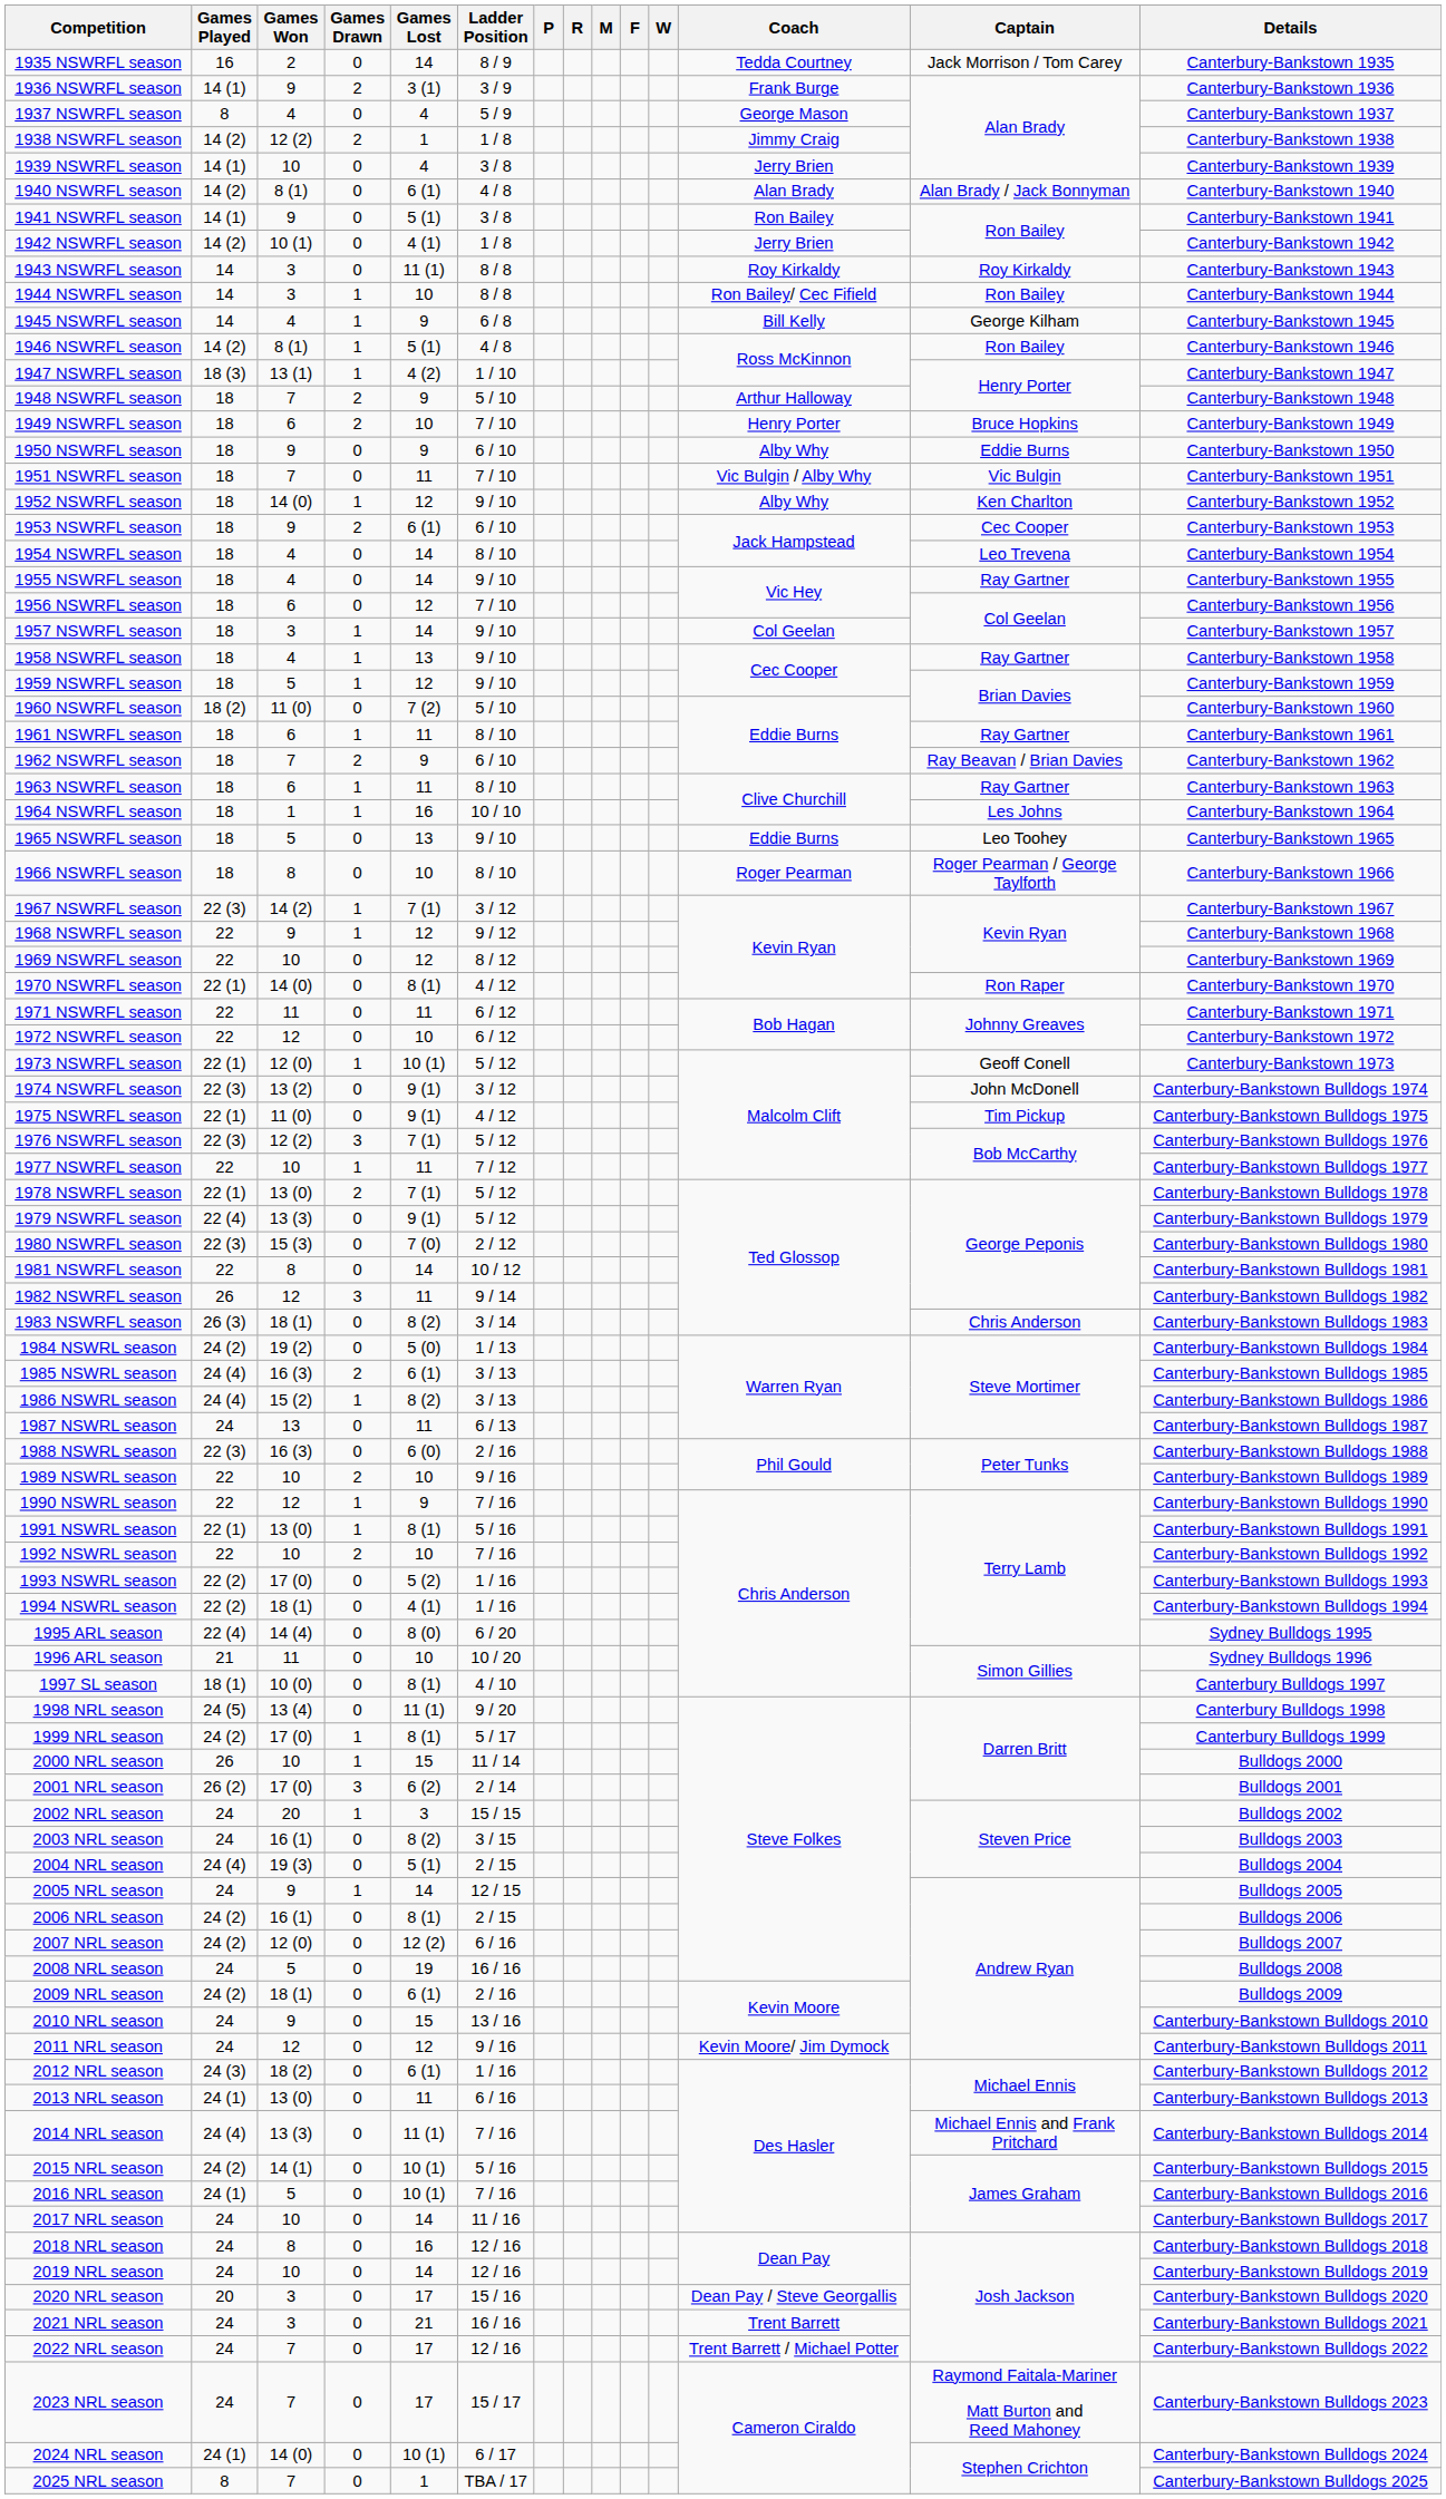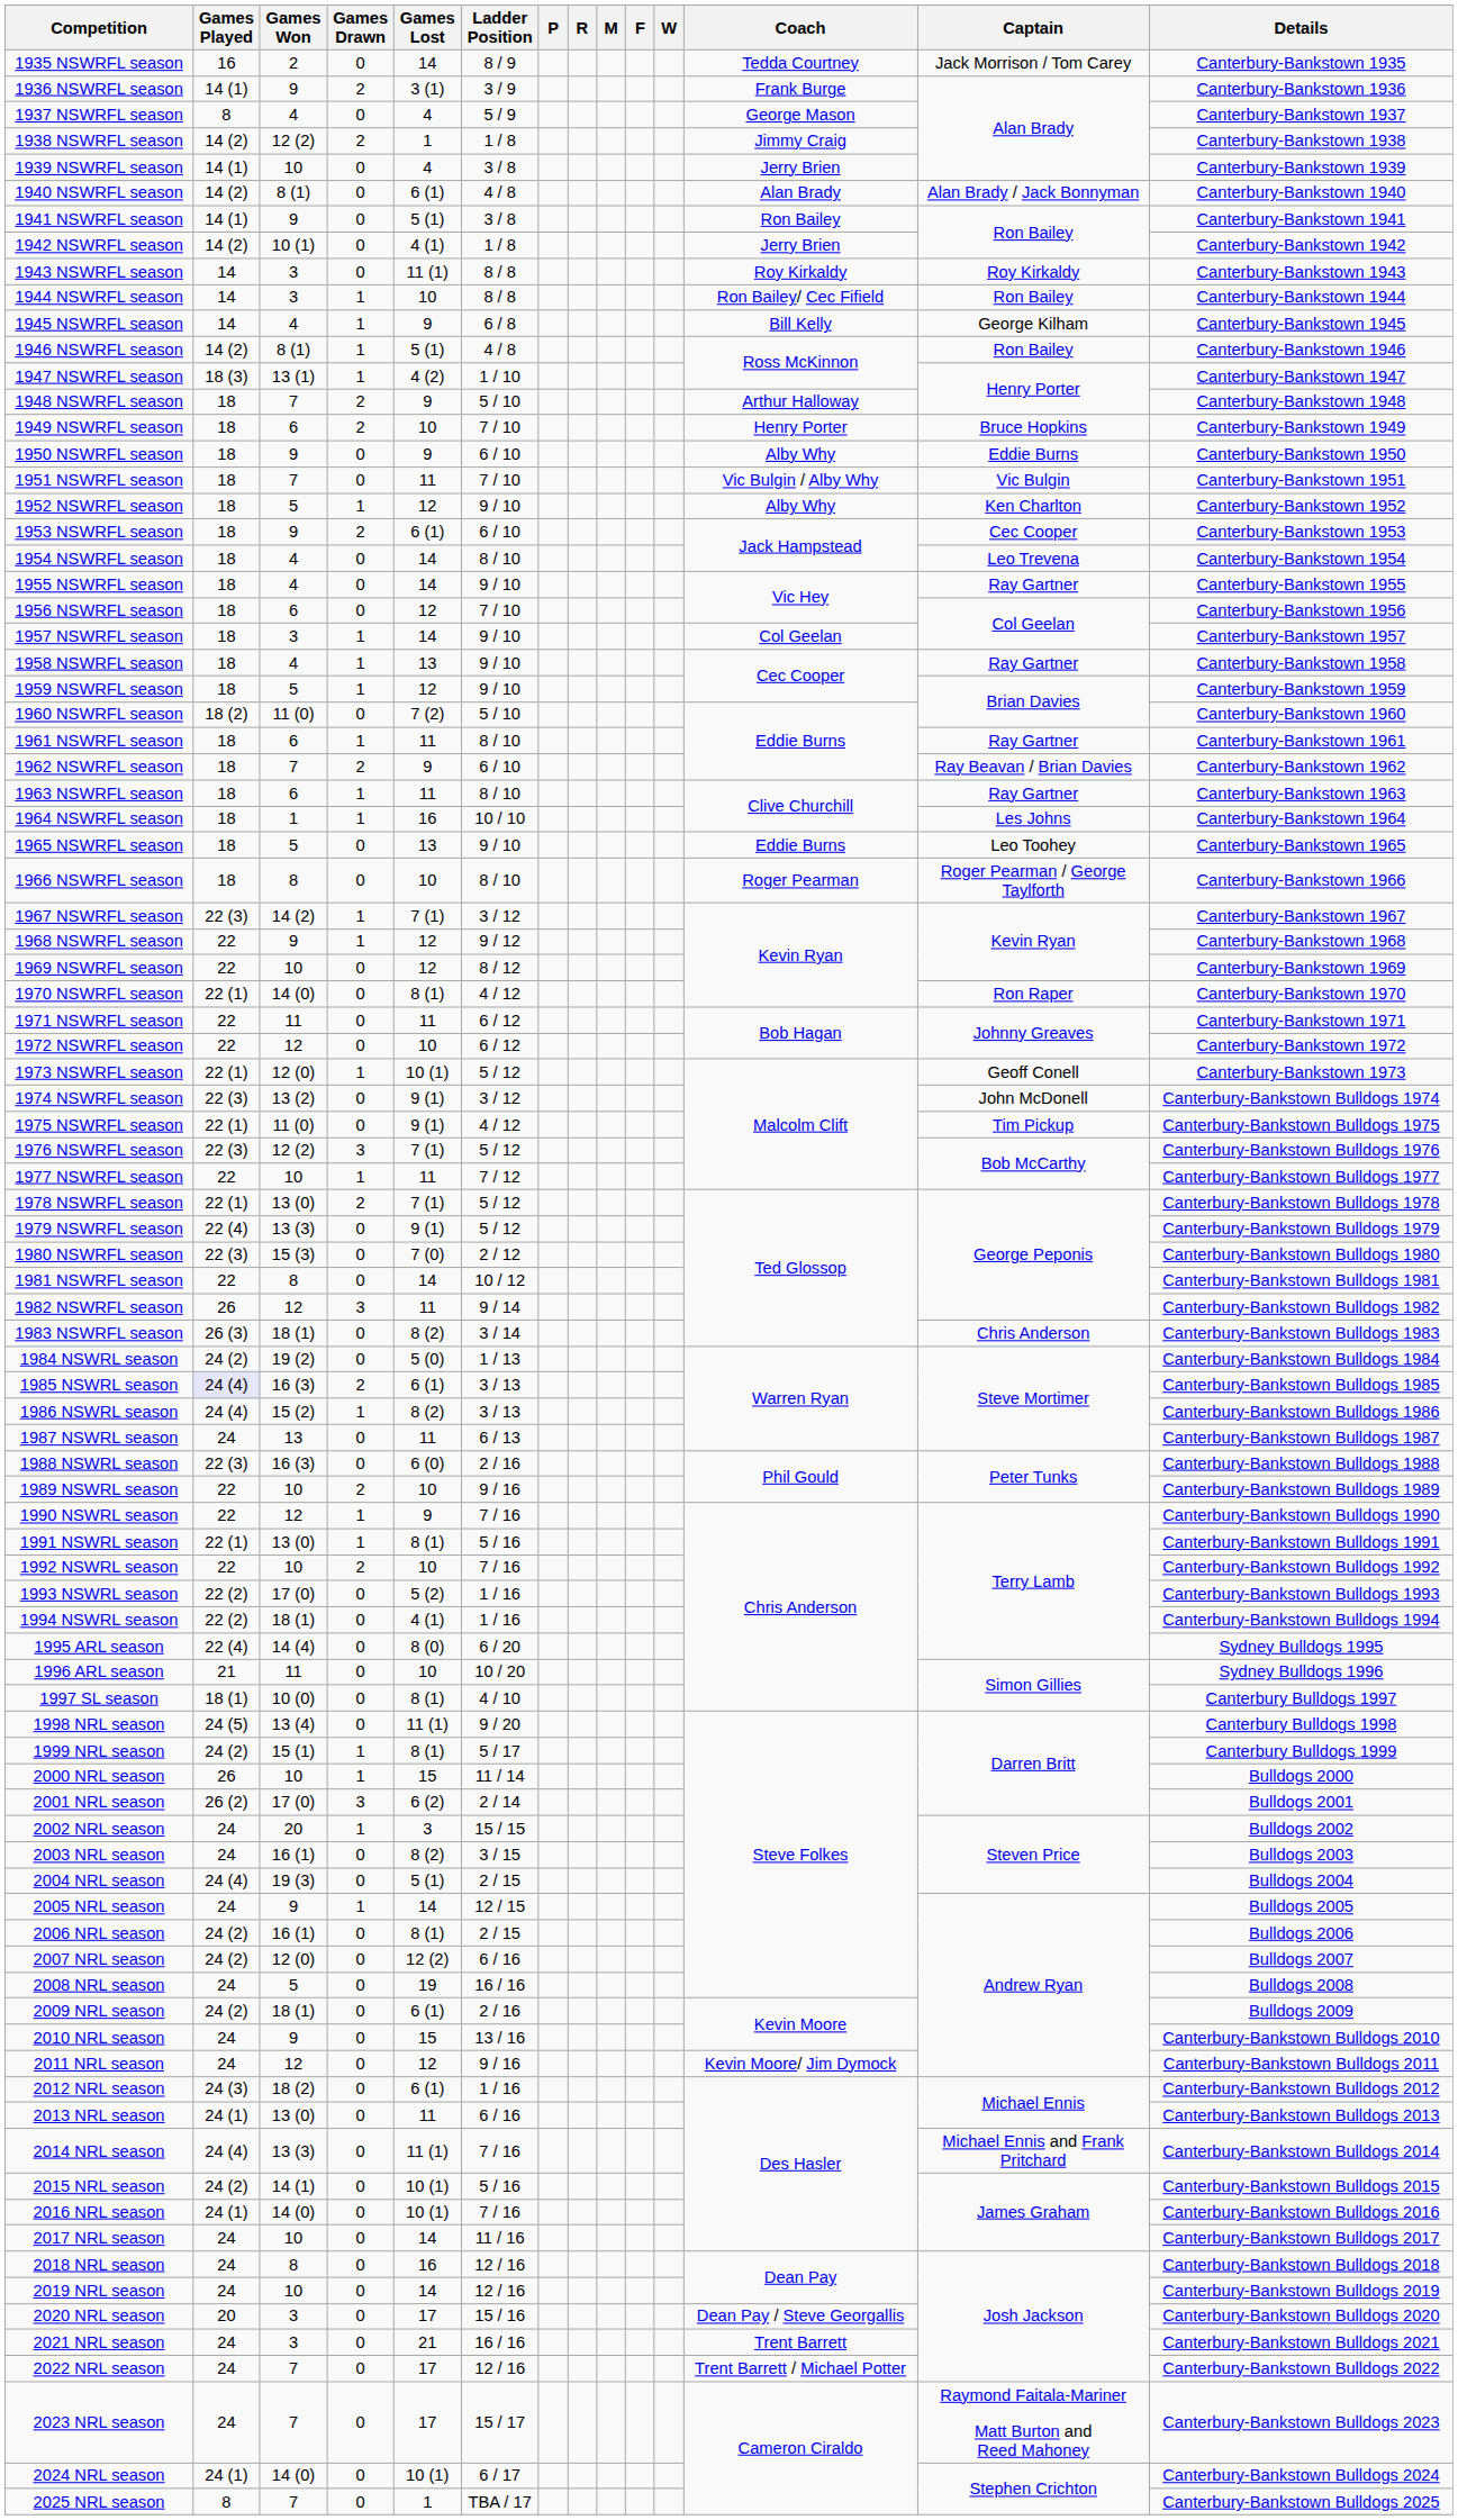1952 NSWRFL season | Games Won: 14 (0) -> 5
1985 NSWRL season | Games Played: no background -> lavender background
1999 NRL season | Games Won: 17 (0) -> 15 (1)
2016 NRL season | Games Won: 5 -> 14 (0)
